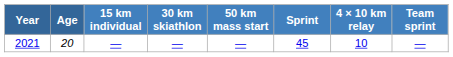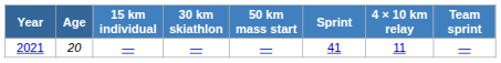2021 | Sprint: 45 -> 41
2021 | 4 × 10 km relay: 10 -> 11
